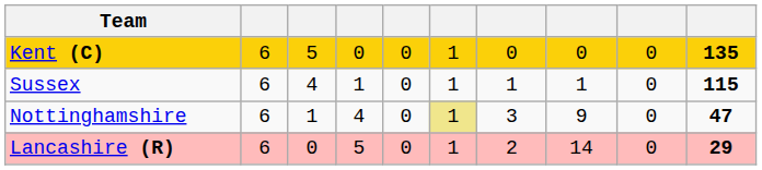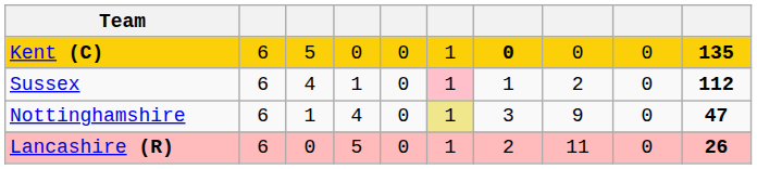Kent (C) | column 7: normal -> bold
Sussex | column 6: no background -> pink background
Sussex | column 8: 1 -> 2
Sussex | column 10: 115 -> 112
Lancashire (R) | column 8: 14 -> 11
Lancashire (R) | column 10: 29 -> 26
